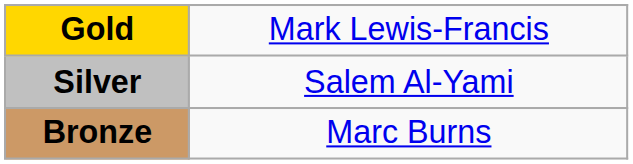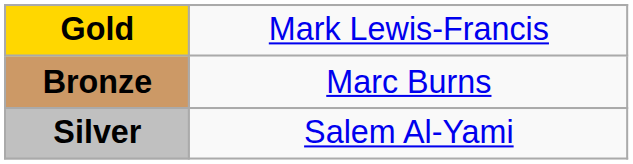rows swapped: Silver <-> Bronze
